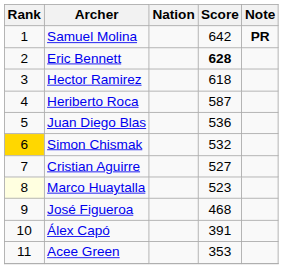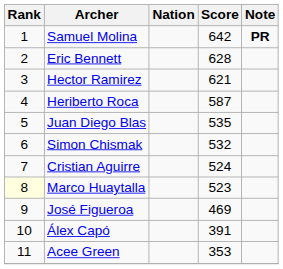Eric Bennett | Score: bold -> normal
Hector Ramirez | Score: 618 -> 621
Juan Diego Blas | Score: 536 -> 535
Simon Chismak | Rank: gold background -> no background
Cristian Aguirre | Score: 527 -> 524
José Figueroa | Score: 468 -> 469
